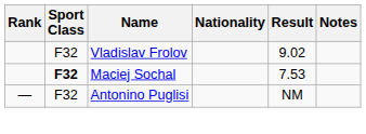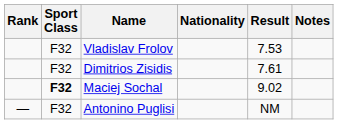Vladislav Frolov | Result: 9.02 -> 7.53
+ row: F32 | Dimitrios Zisidis | 7.61
Maciej Sochal | Result: 7.53 -> 9.02
